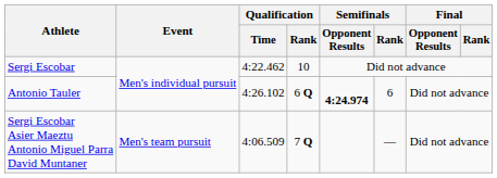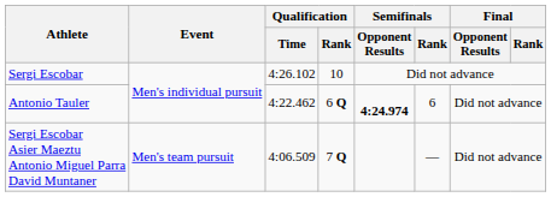Sergi Escobar | Qualification / Time: 4:22.462 -> 4:26.102
Antonio Tauler | Qualification / Time: 4:26.102 -> 4:22.462
